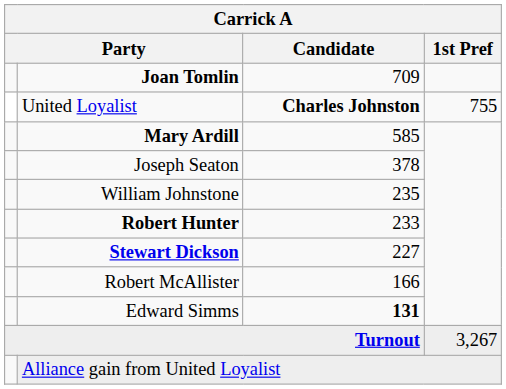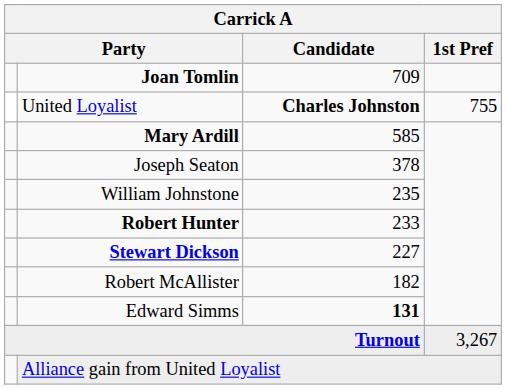Robert McAllister | Candidate: 166 -> 182
